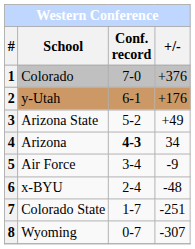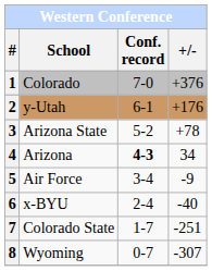3 | +/-: +49 -> +78
6 | +/-: -48 -> -40
